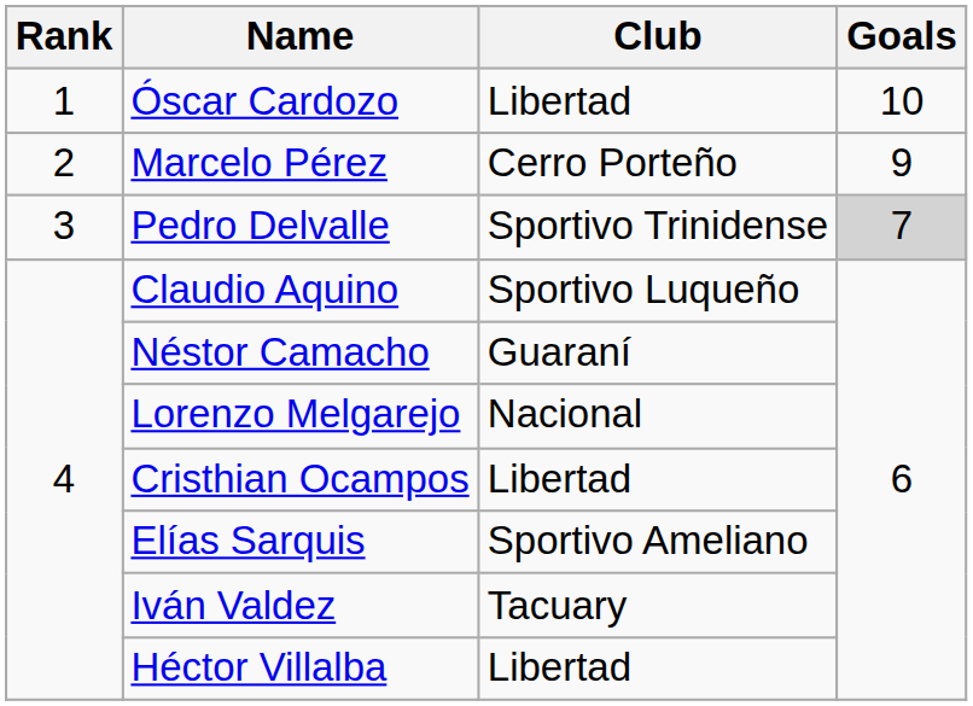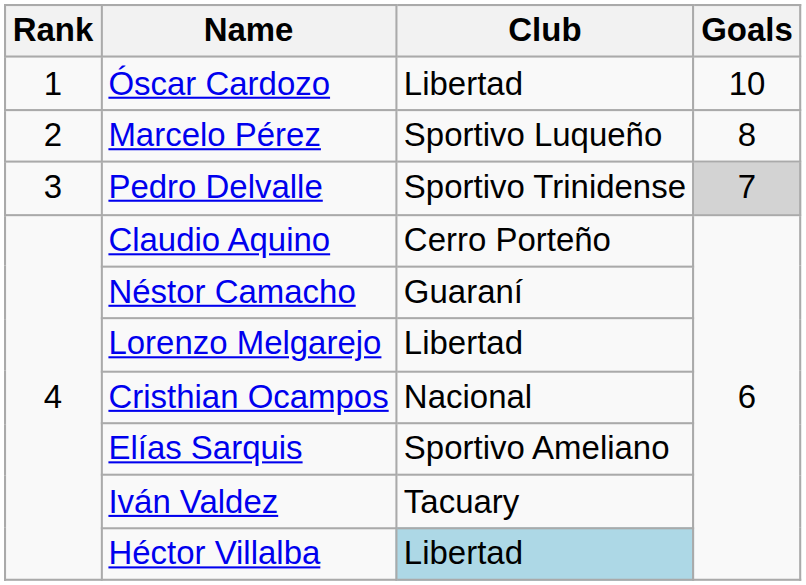Marcelo Pérez | Club: Cerro Porteño -> Sportivo Luqueño
Marcelo Pérez | Goals: 9 -> 8
Claudio Aquino | Club: Sportivo Luqueño -> Cerro Porteño
Lorenzo Melgarejo | Club: Nacional -> Libertad
Cristhian Ocampos | Club: Libertad -> Nacional
Héctor Villalba | Club: no background -> lightblue background
